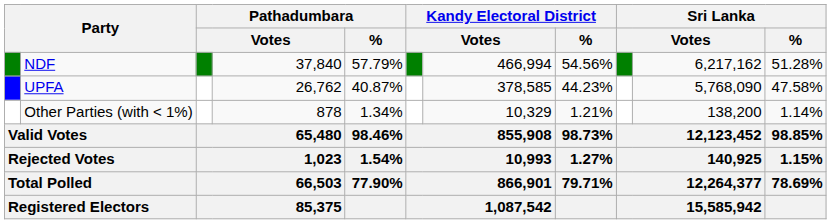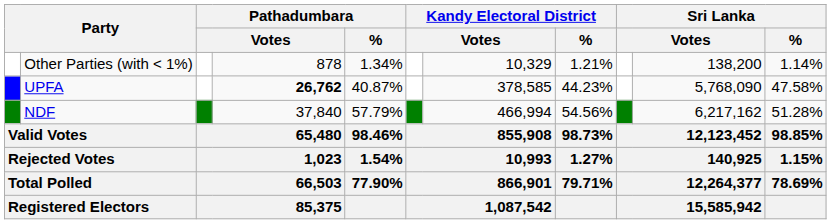rows swapped: NDF <-> Other Parties (with < 1%)
UPFA | column 4: normal -> bold
